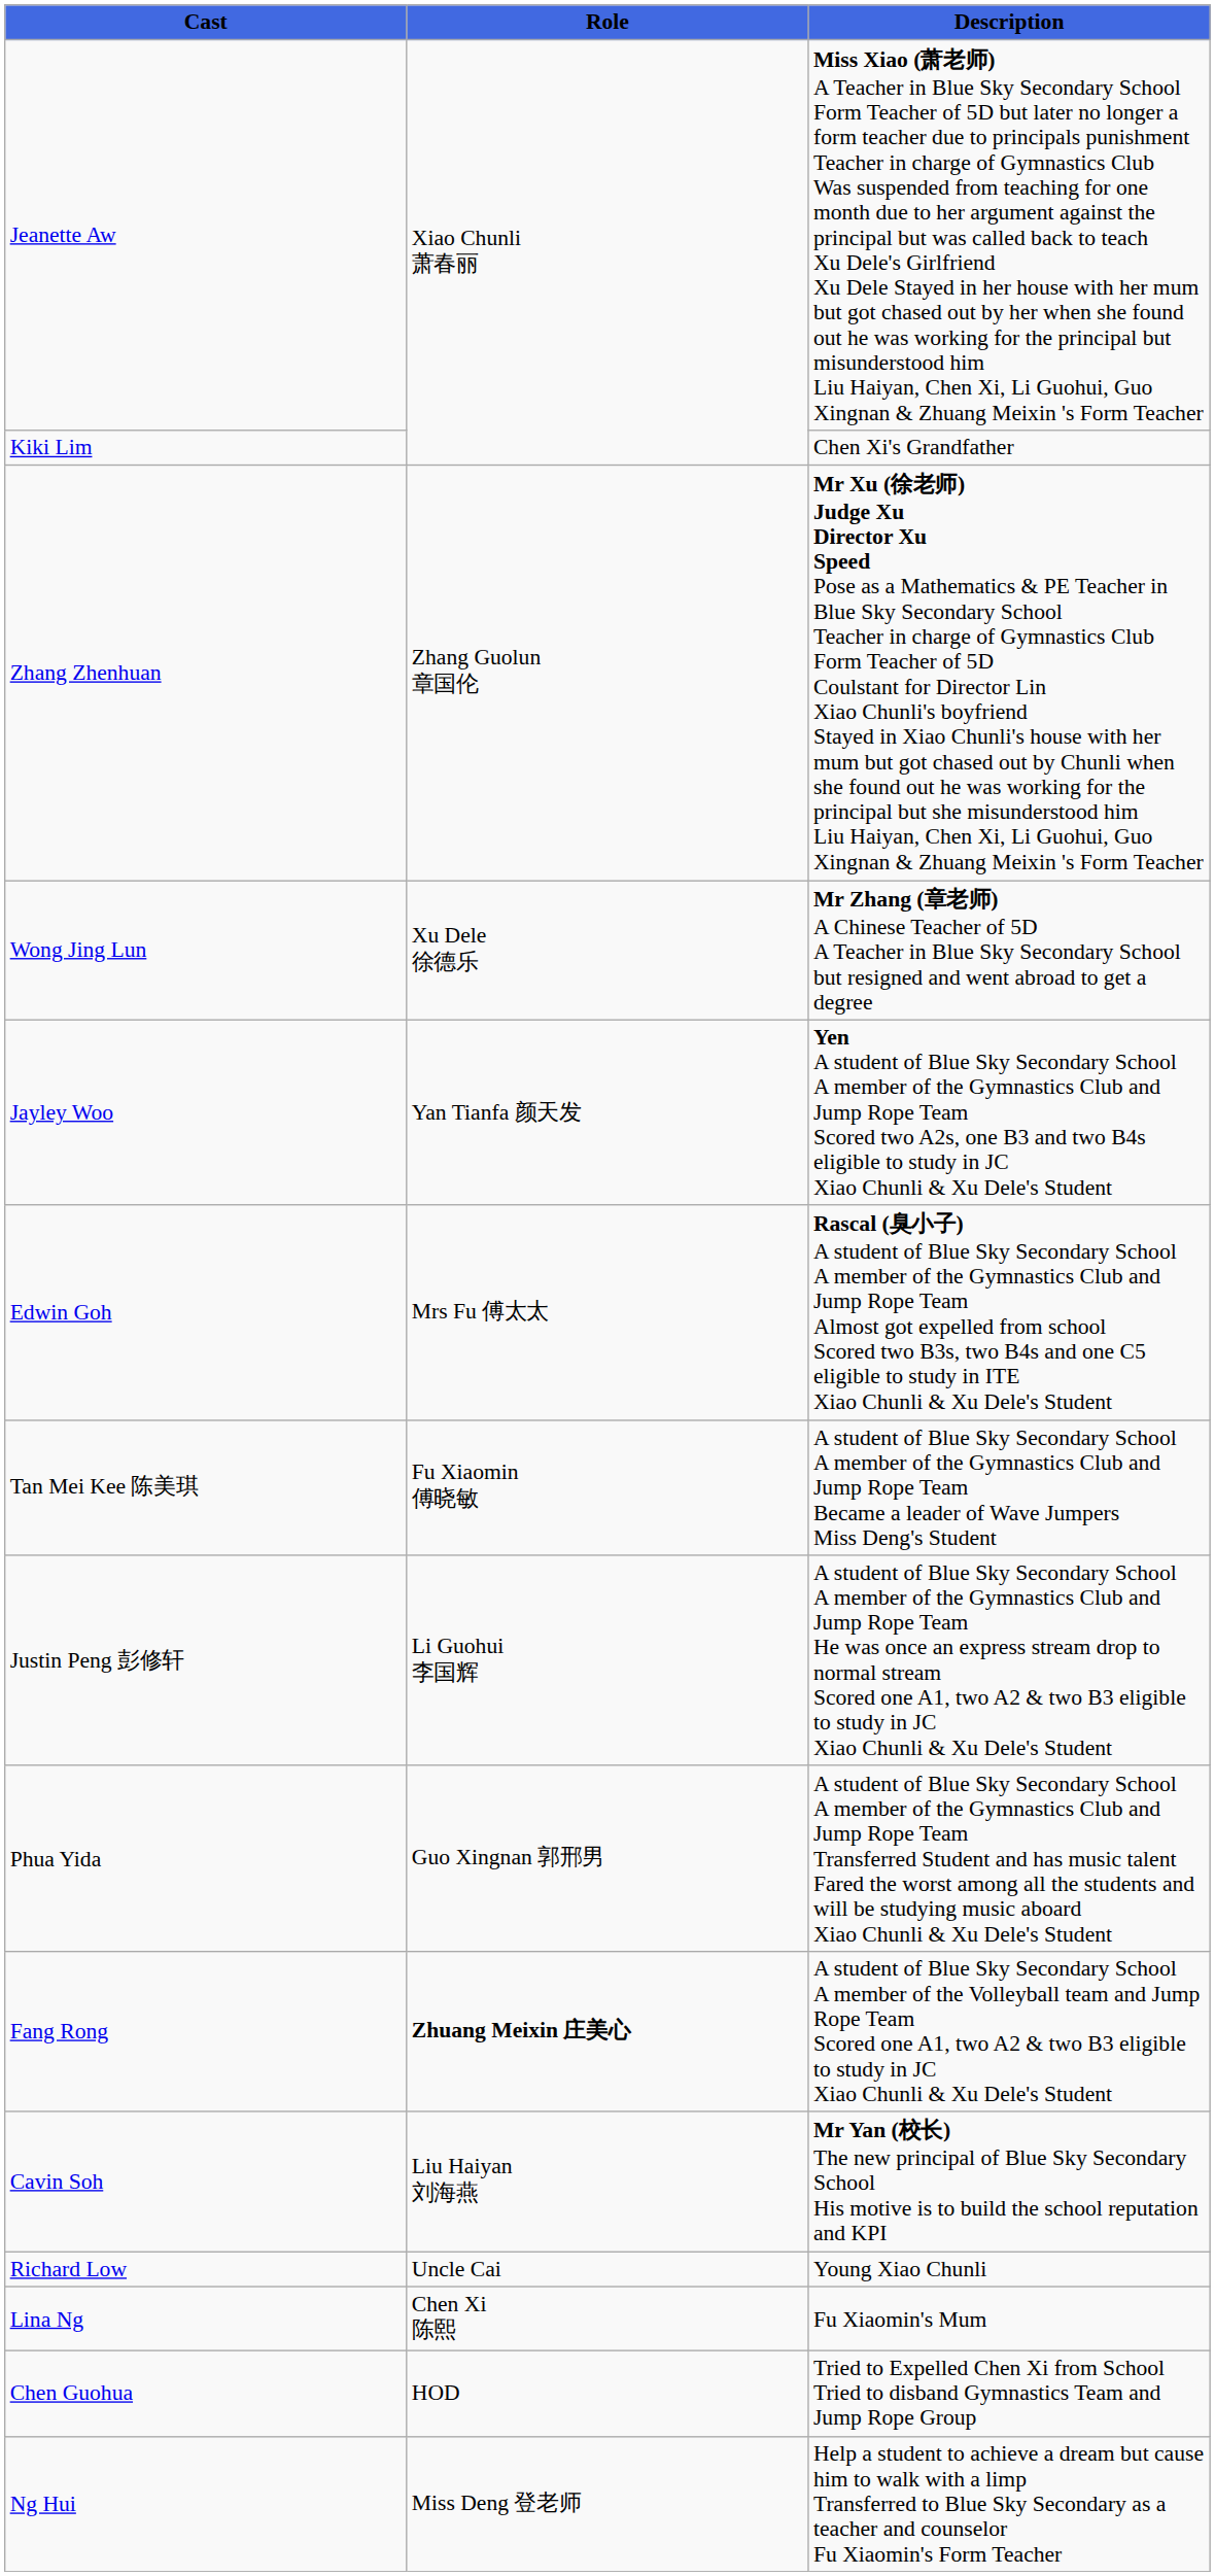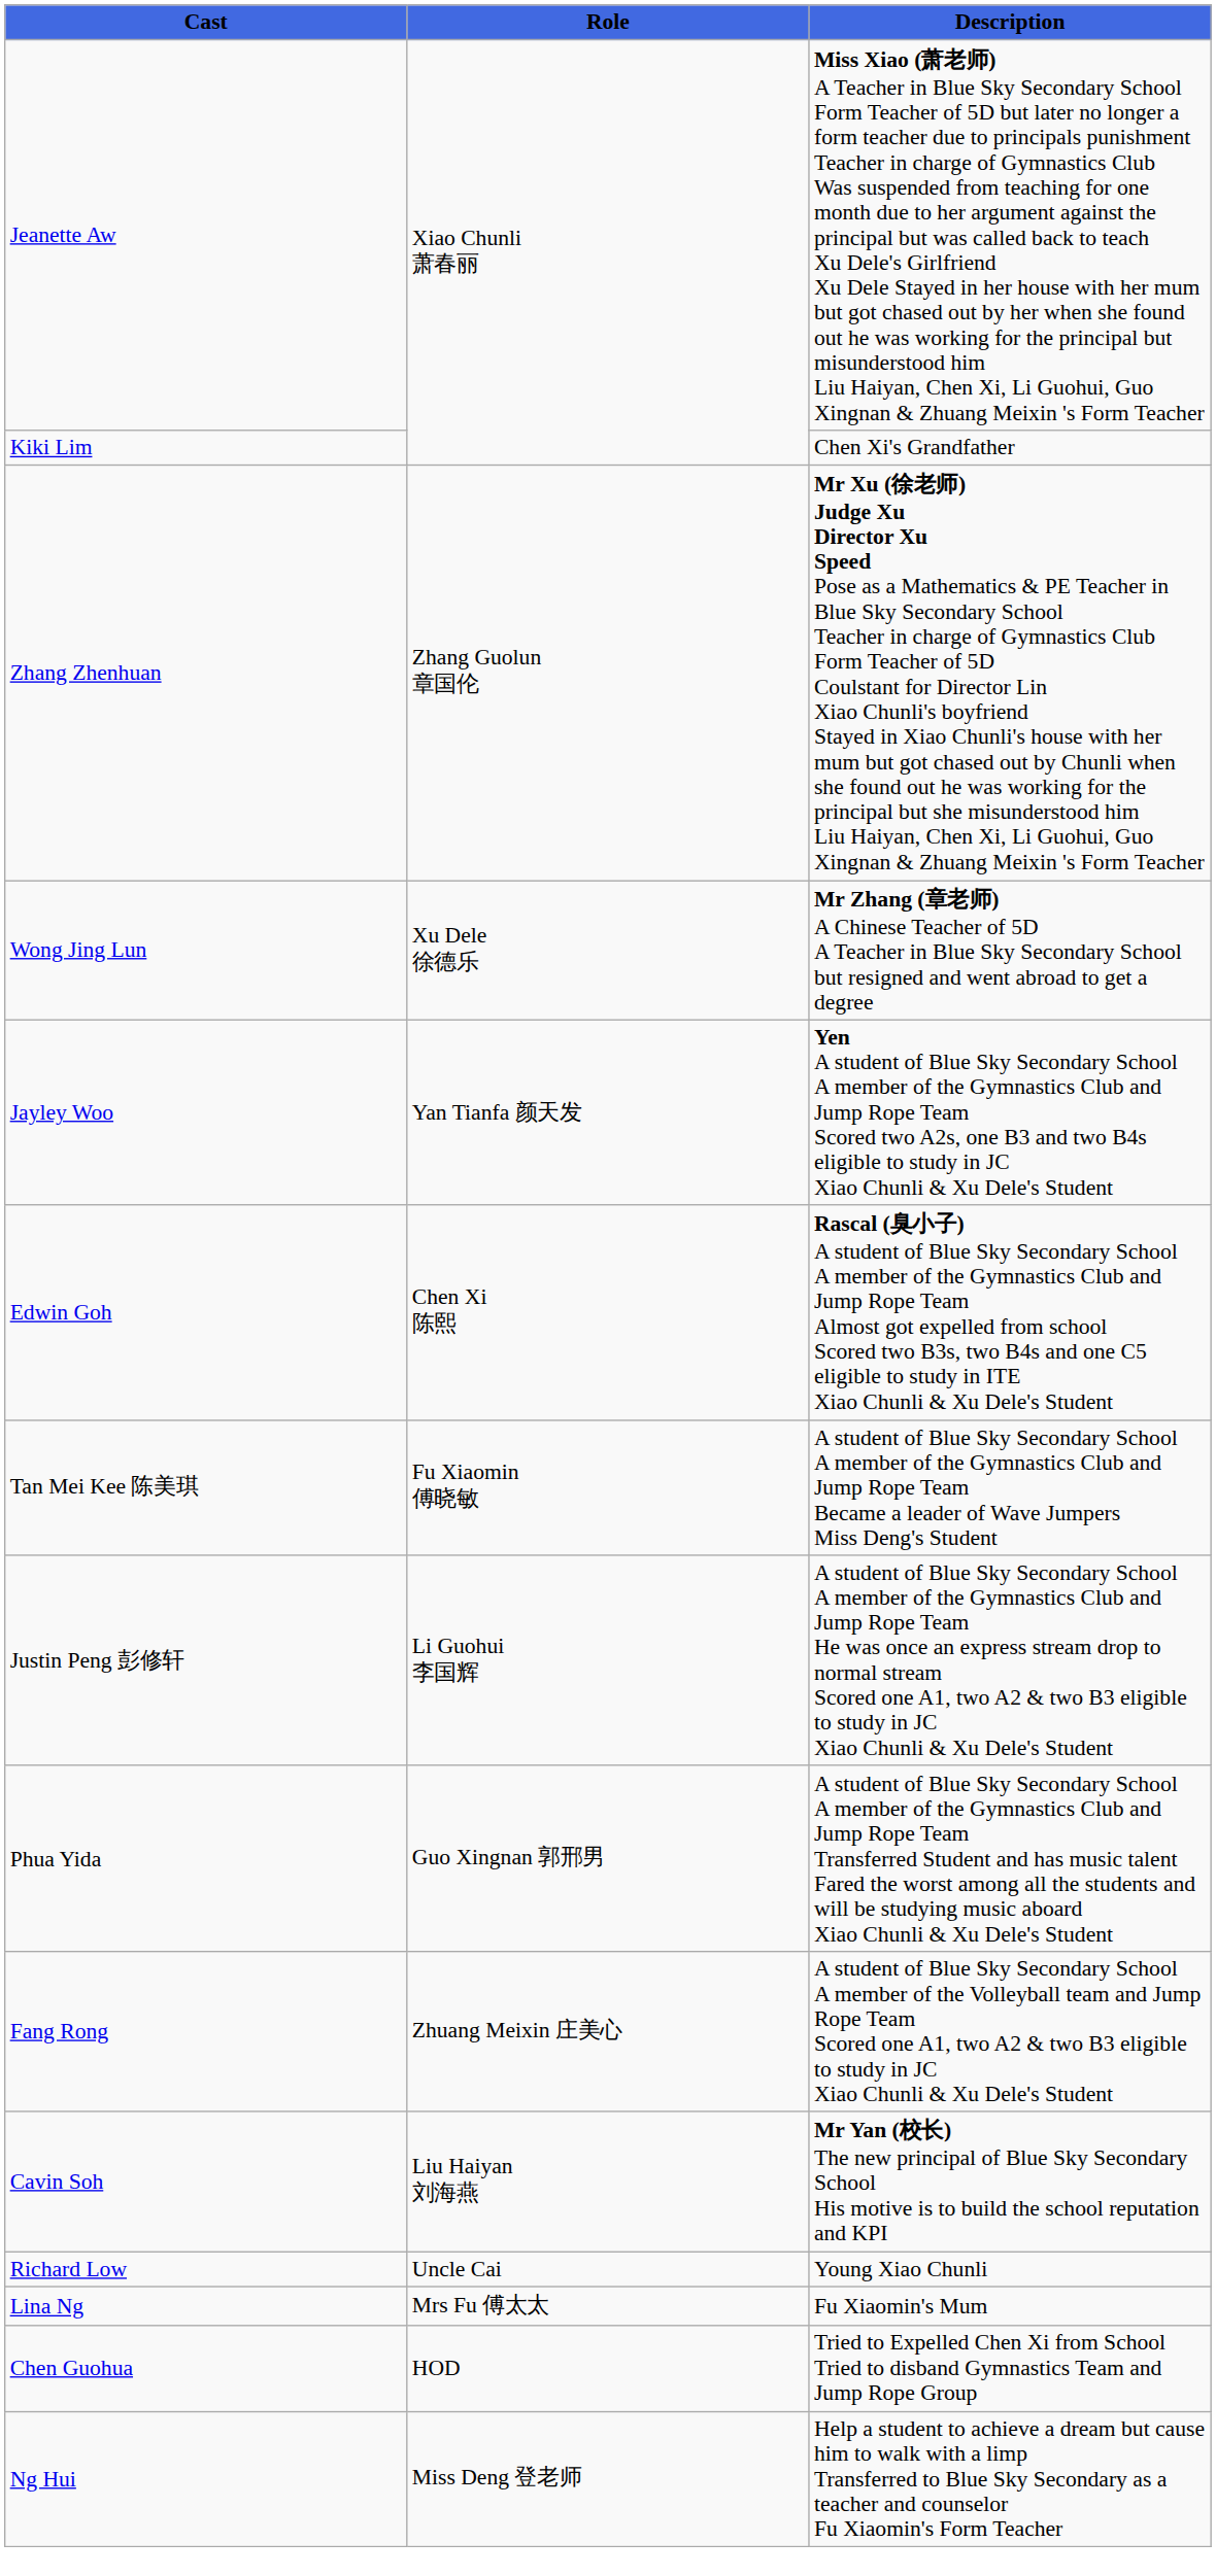Edwin Goh | Role: Mrs Fu 傅太太 -> Chen Xi 陈熙
Fang Rong | Role: bold -> normal
Lina Ng | Role: Chen Xi 陈熙 -> Mrs Fu 傅太太
